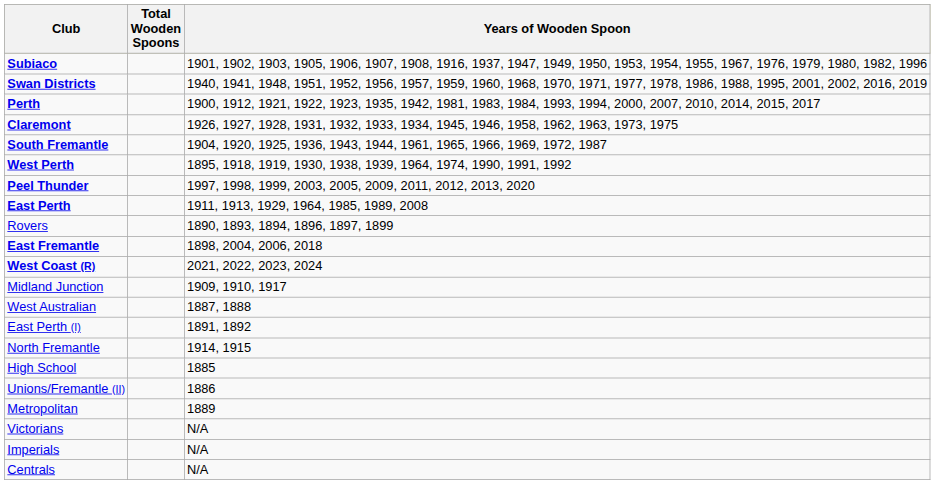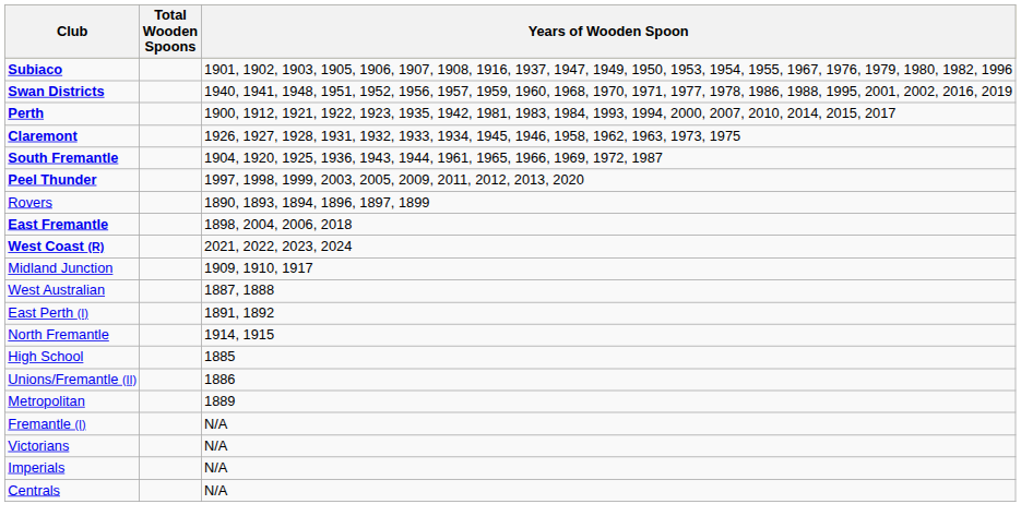- row: West Perth | 1895, 1918, 1919, 1930, 1938, 1939, 1964, 1974, 1990, 1991, 1992
- row: East Perth | 1911, 1913, 1929, 1964, 1985, 1989, 2008
+ row: Fremantle (I) | N/A
